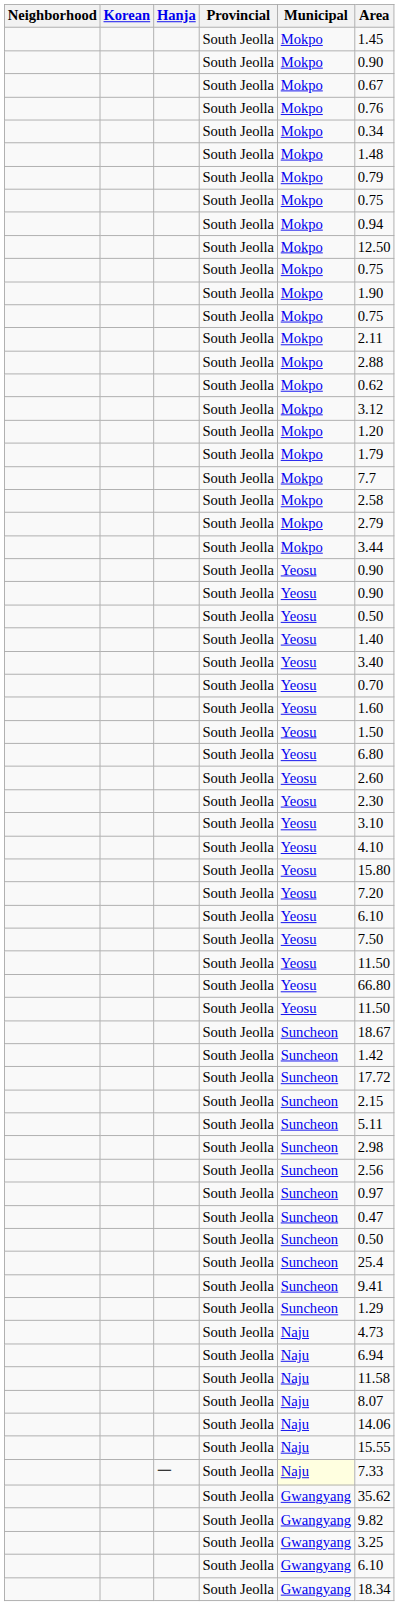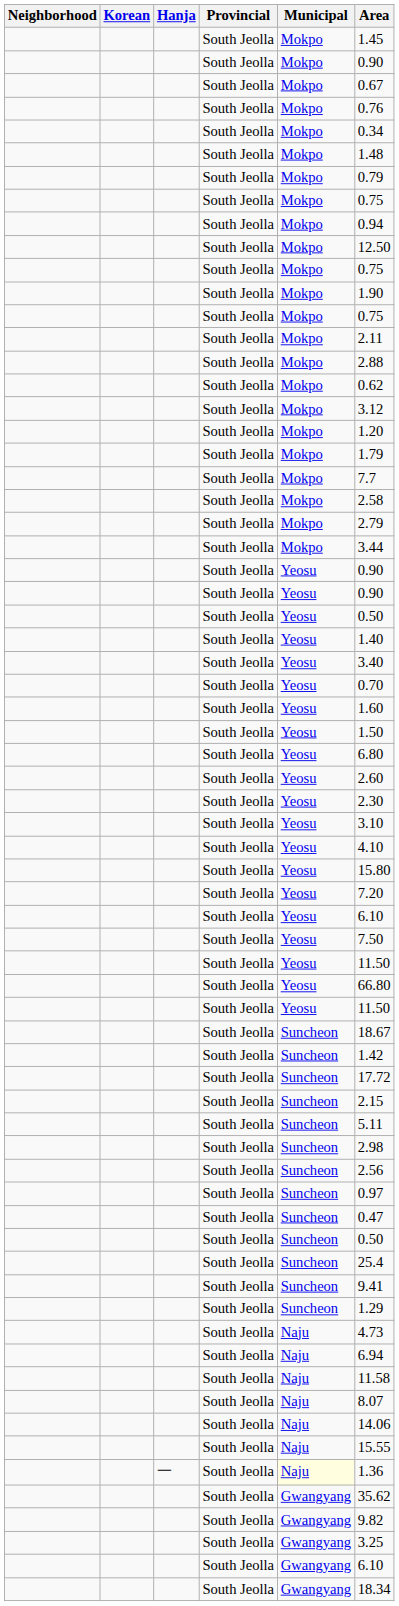一 | Area: 7.33 -> 1.36
